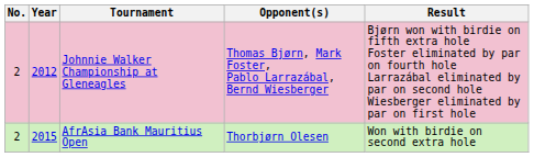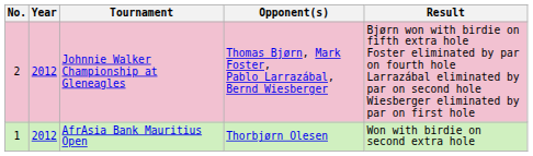AfrAsia Bank Mauritius Open | No.: 2 -> 1
AfrAsia Bank Mauritius Open | Year: 2015 -> 2012
